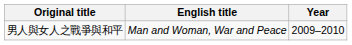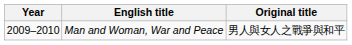columns swapped: Year <-> Original title
